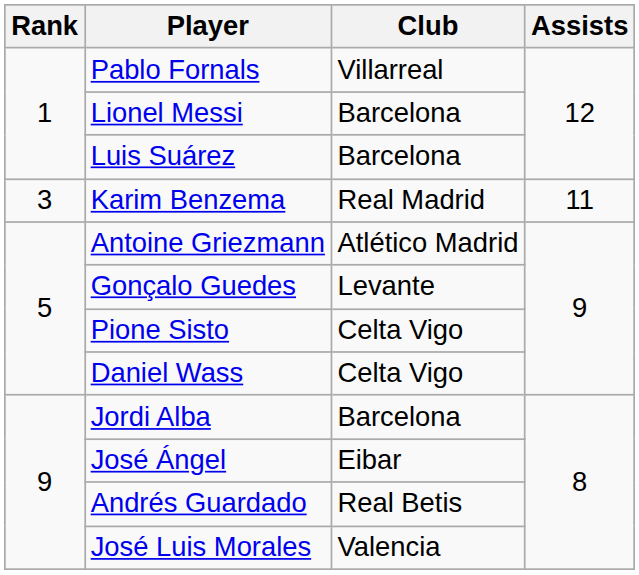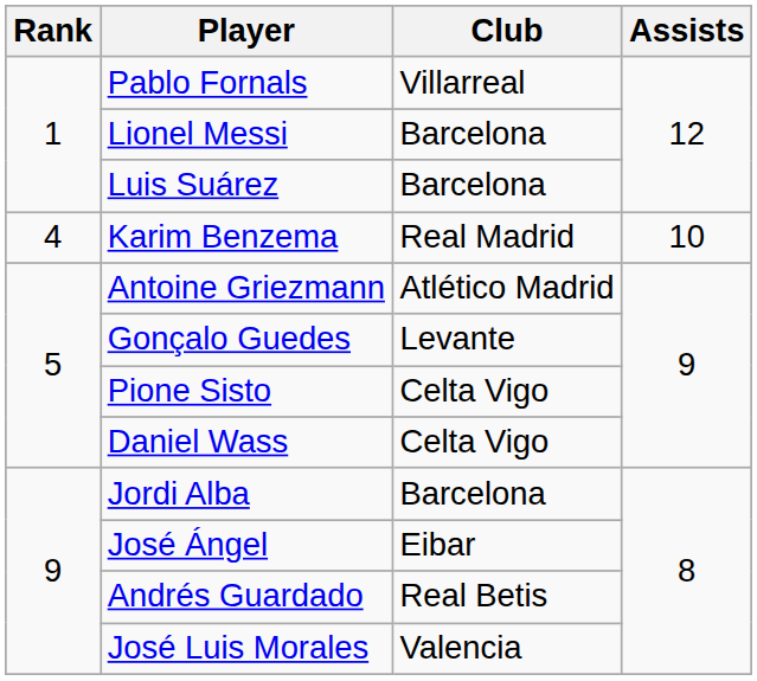Karim Benzema | Rank: 3 -> 4
Karim Benzema | Assists: 11 -> 10
